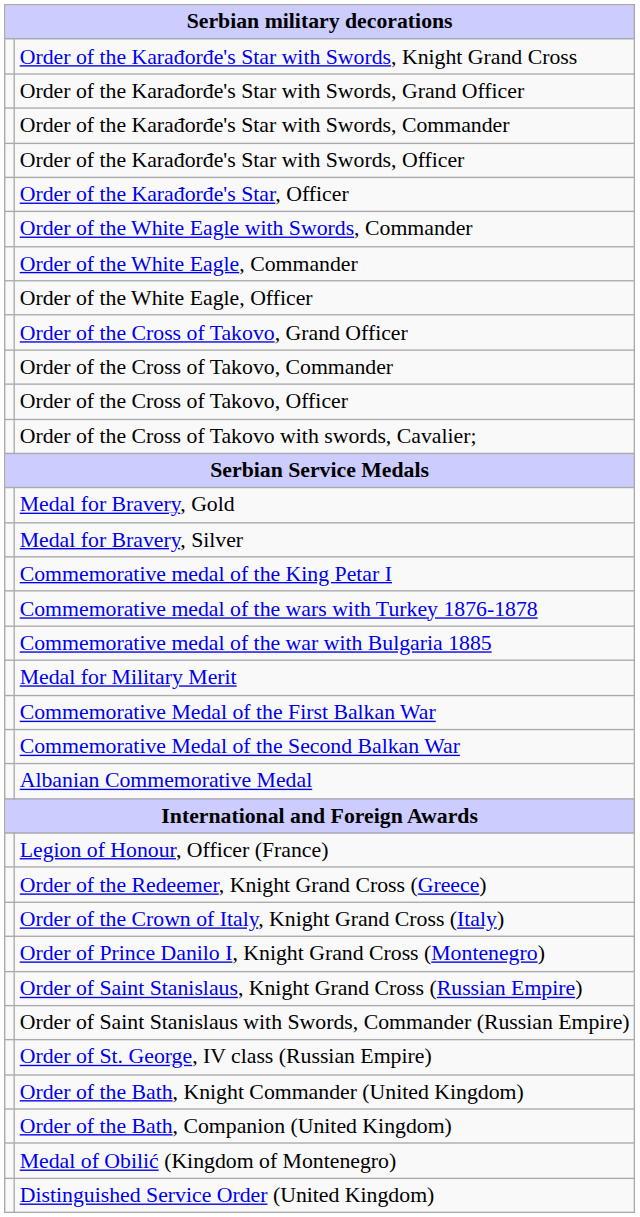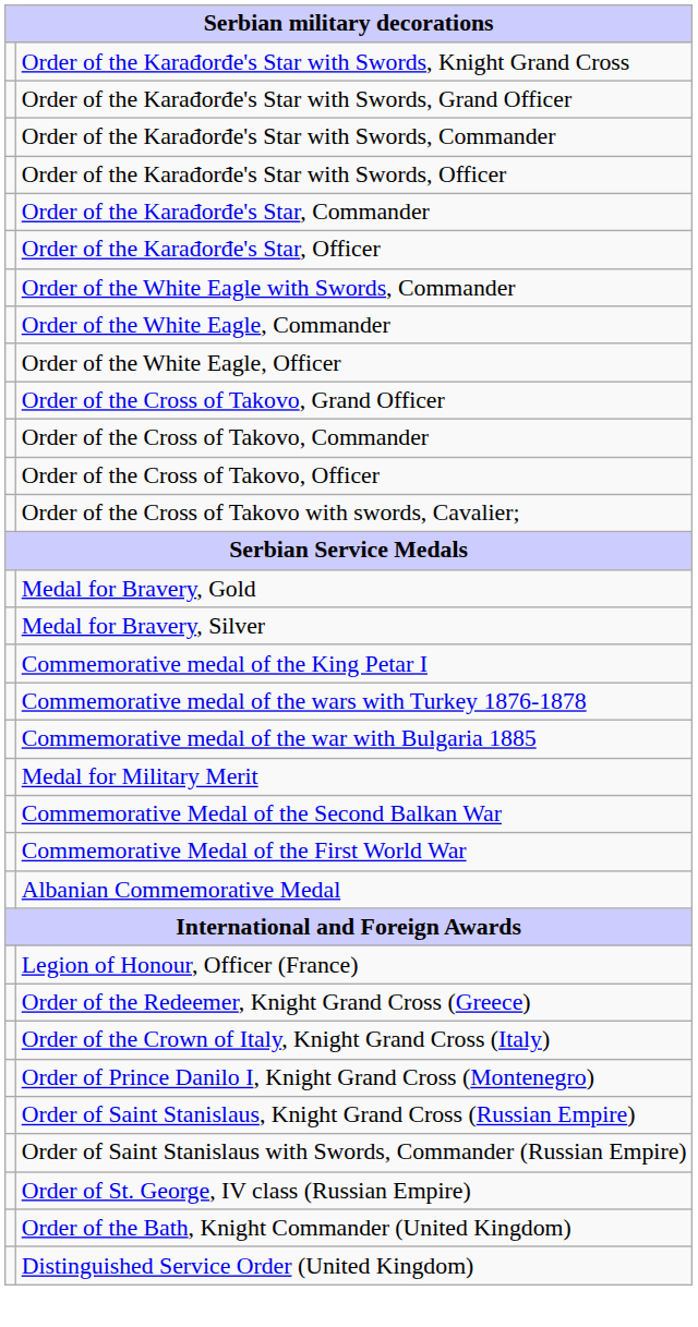+ row: Order of the Karađorđe's Star, Commander
- row: Commemorative Medal of the First Balkan War
+ row: Commemorative Medal of the First World War
- row: Order of the Bath, Companion (United Kingdom)
- row: Medal of Obilić (Kingdom of Montenegro)
